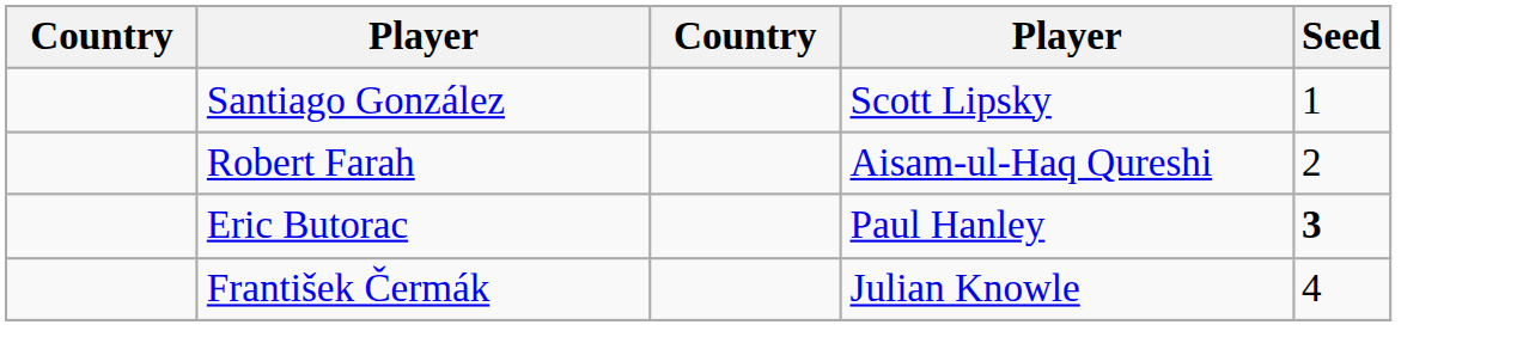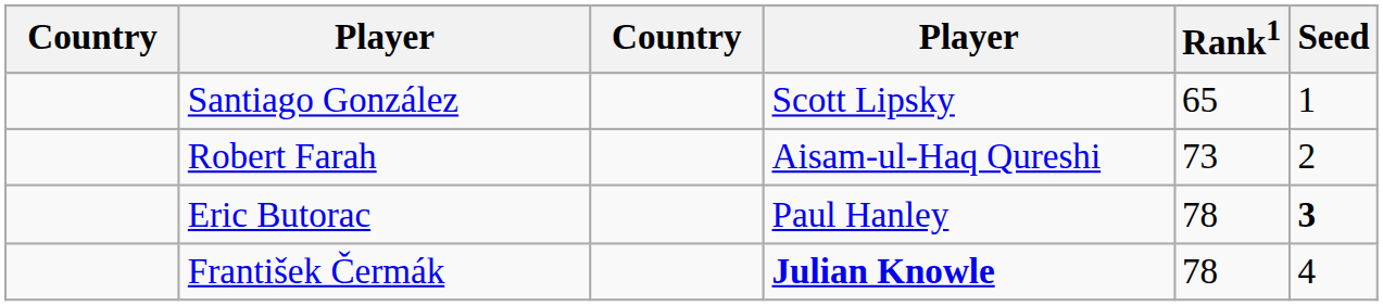+ column: Rank1 | 65 | 73 | 78 | 78
František Čermák | column 4: normal -> bold
